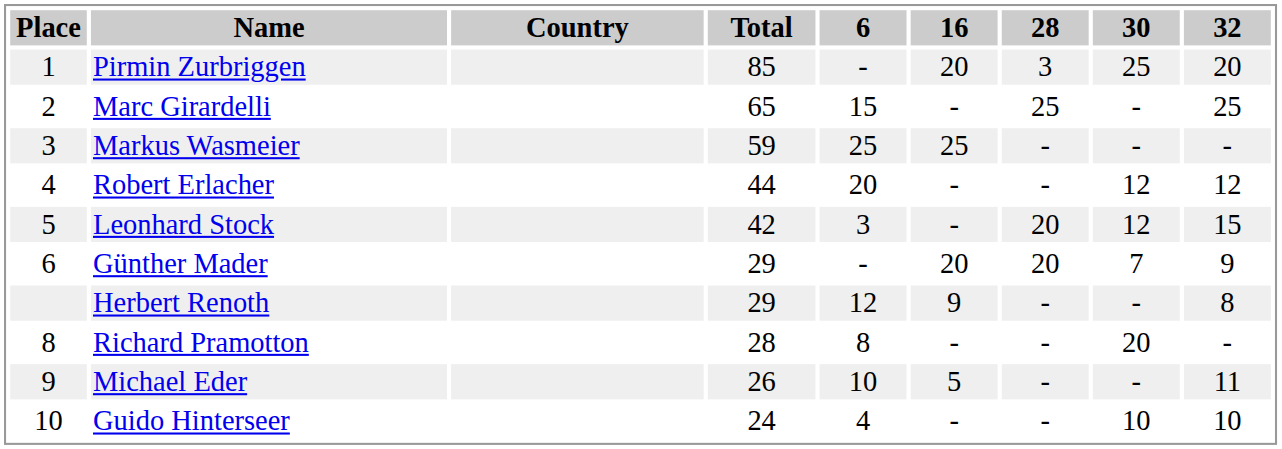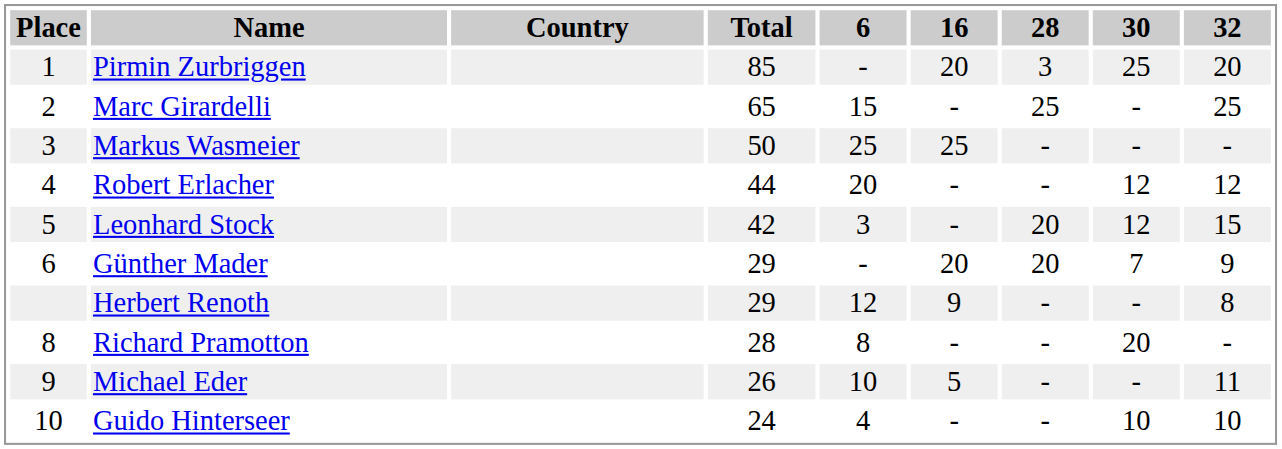Markus Wasmeier | Total: 59 -> 50
